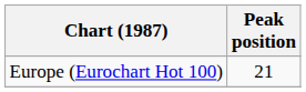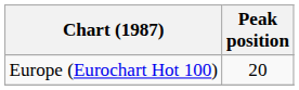Europe (Eurochart Hot 100) | Peak position: 21 -> 20
